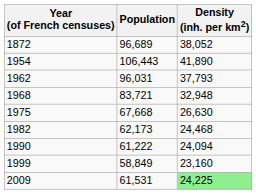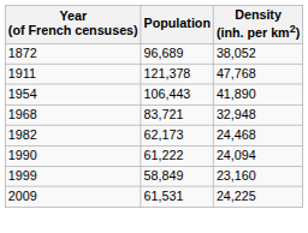+ row: 1911 | 121,378 | 47,768
- row: 1962 | 96,031 | 37,793
- row: 1975 | 67,668 | 26,630
2009 | Density (inh. per km2): lightgreen background -> no background
